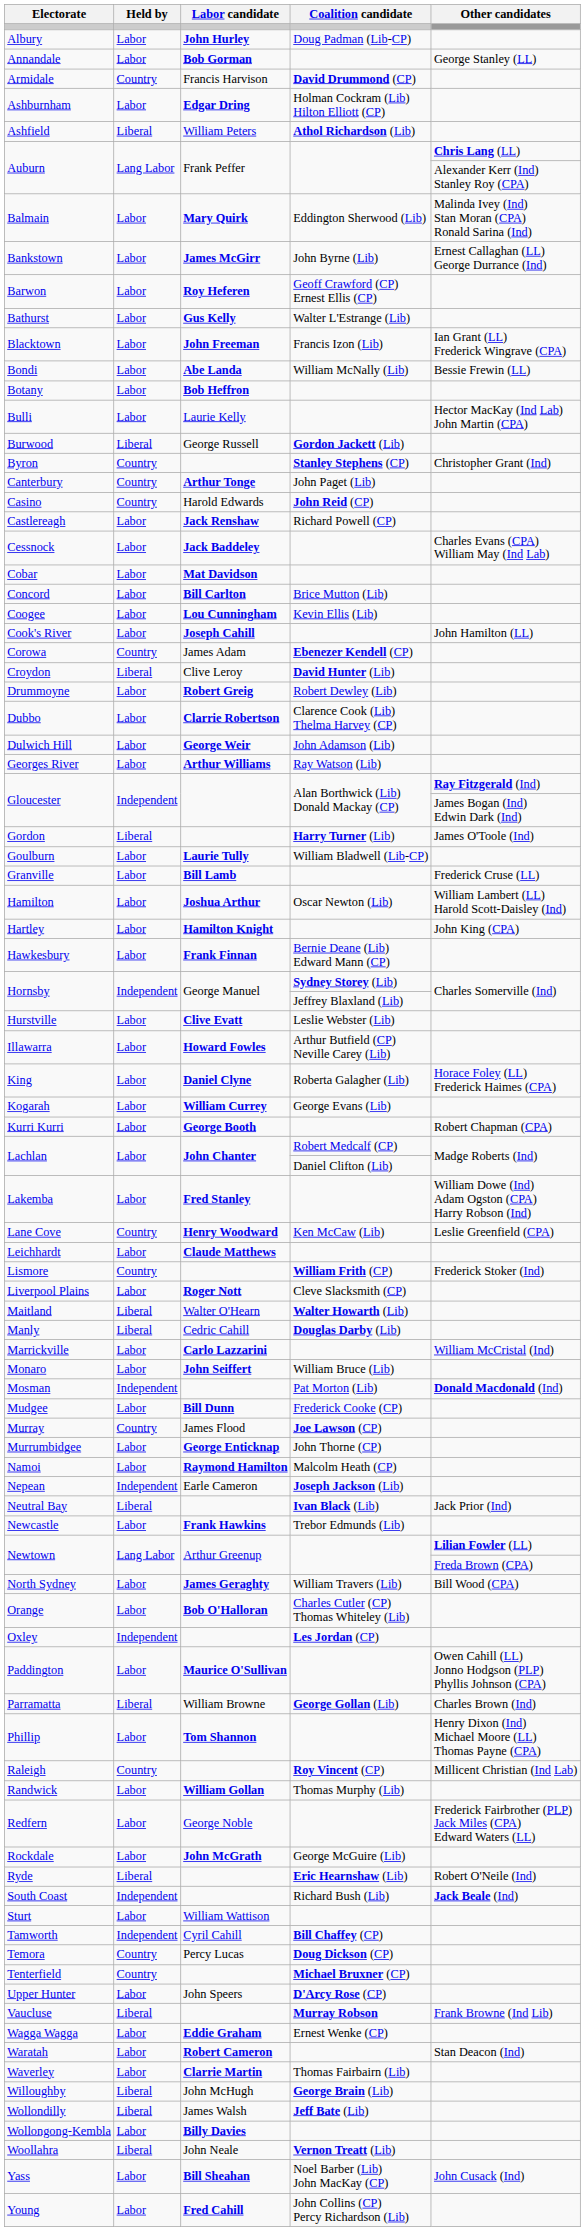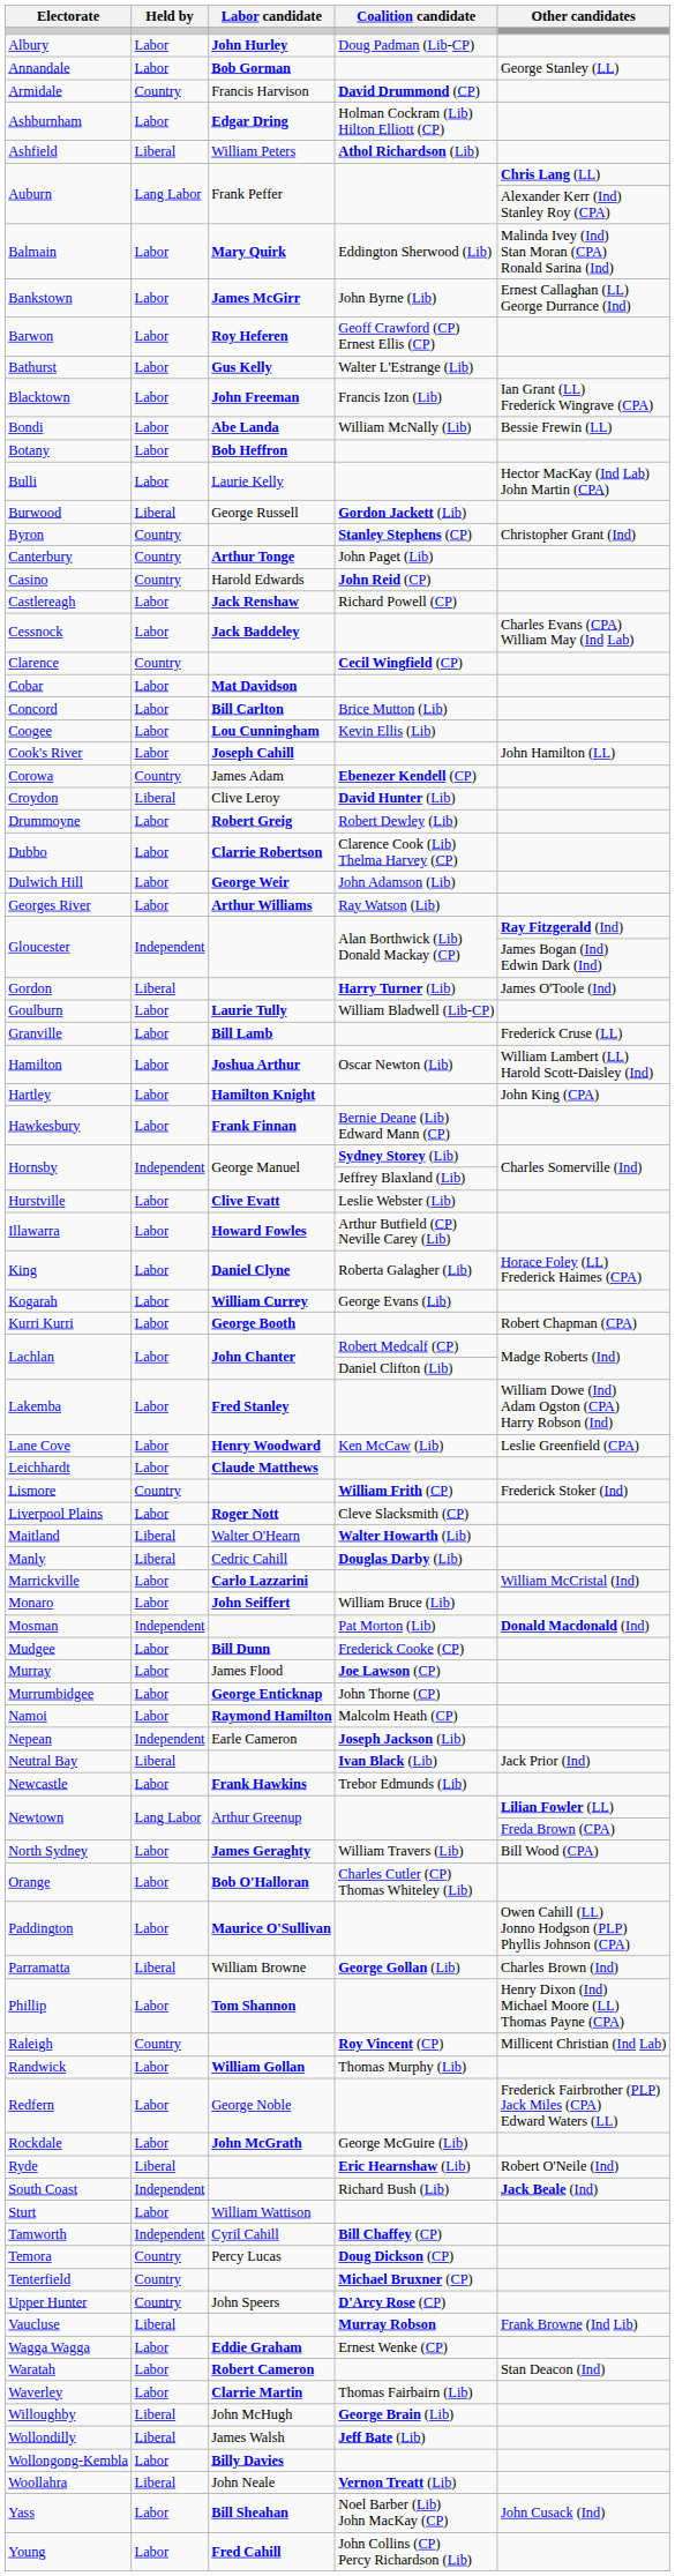+ row: Clarence | Country | Cecil Wingfield (CP)
Lane Cove | Held by: Country -> Labor
Murray | Held by: Country -> Labor
- row: Oxley | Independent | Les Jordan (CP)
Upper Hunter | Held by: Labor -> Country
